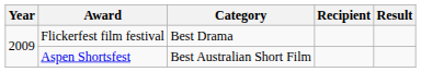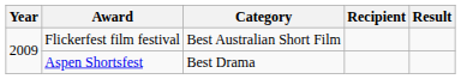Flickerfest film festival | Category: Best Drama -> Best Australian Short Film
Aspen Shortsfest | Category: Best Australian Short Film -> Best Drama
